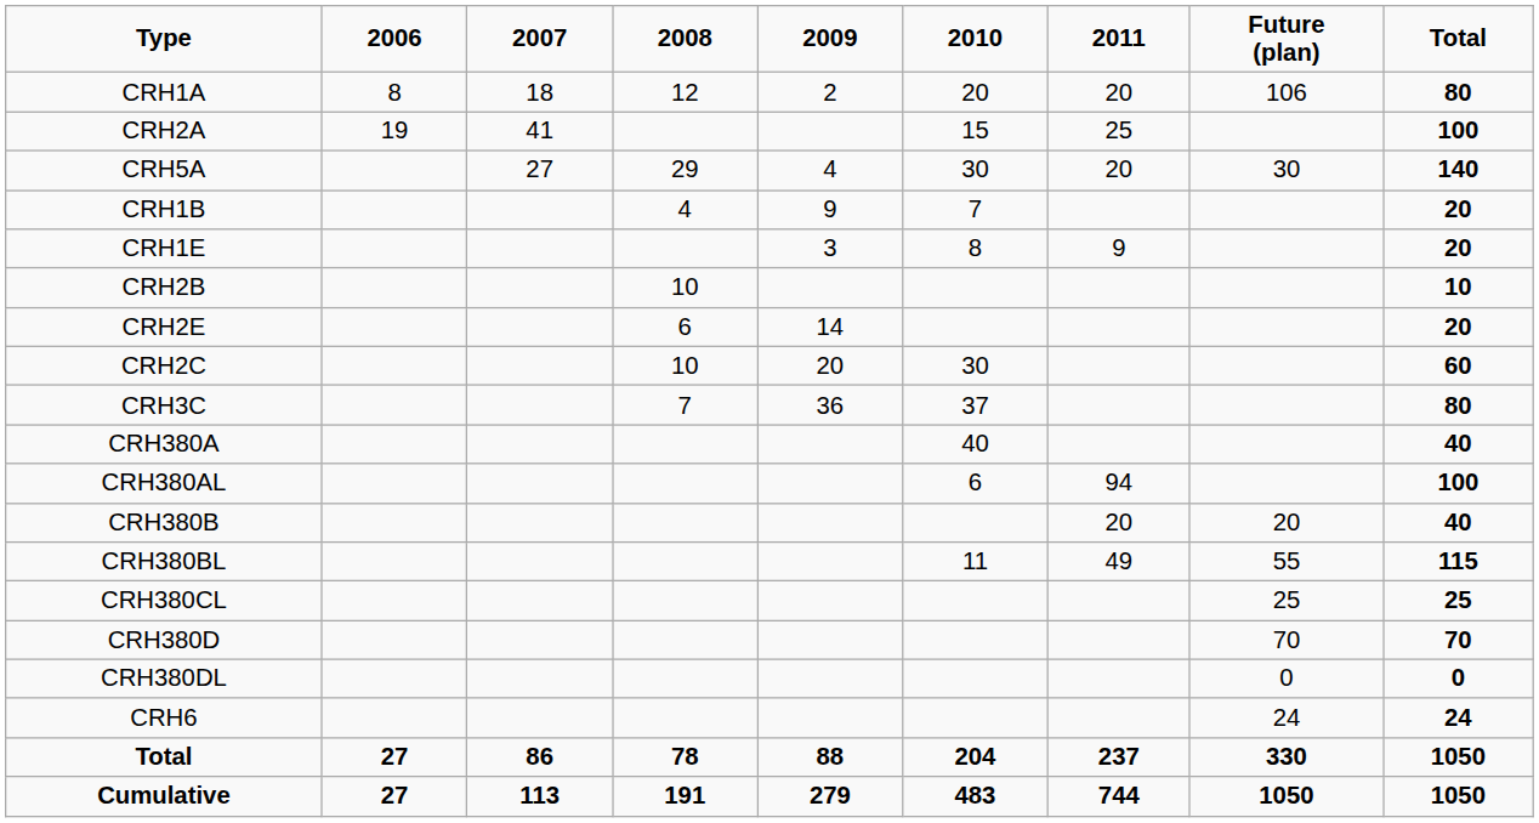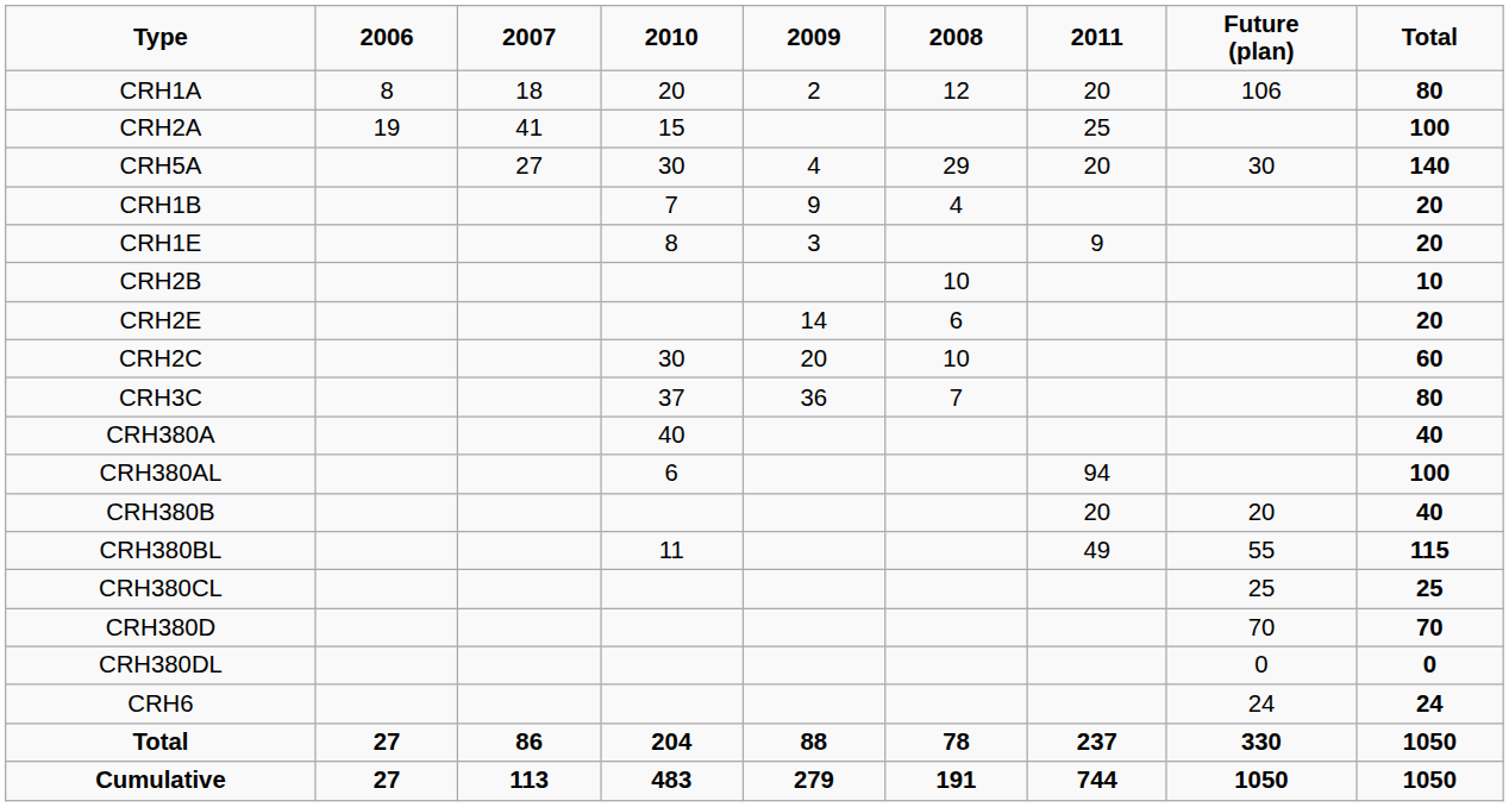columns swapped: 2008 <-> 2010
